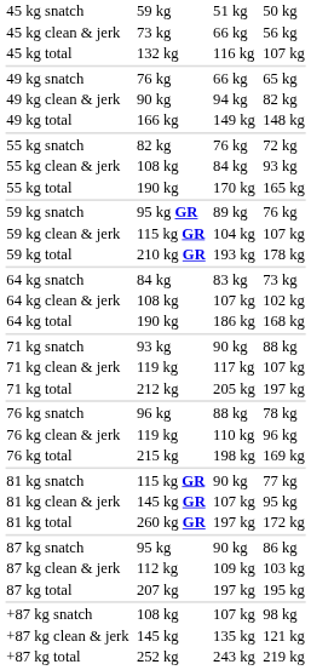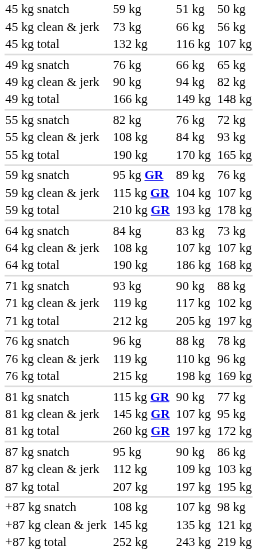64 kg clean & jerk | column 7: 102 kg -> 107 kg
71 kg clean & jerk | column 7: 107 kg -> 102 kg
